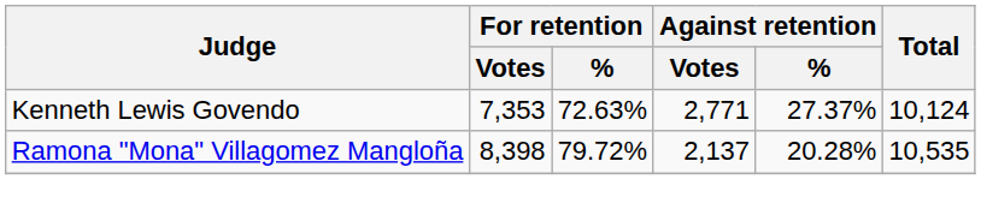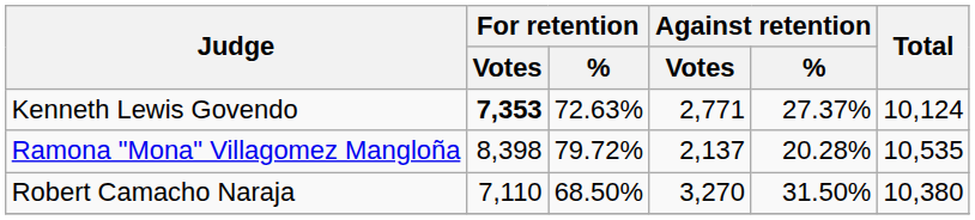Kenneth Lewis Govendo | For retention / Votes: normal -> bold
+ row: Robert Camacho Naraja | 7,110 | 68.50% | 3,270 | 31.50% | 10,380
